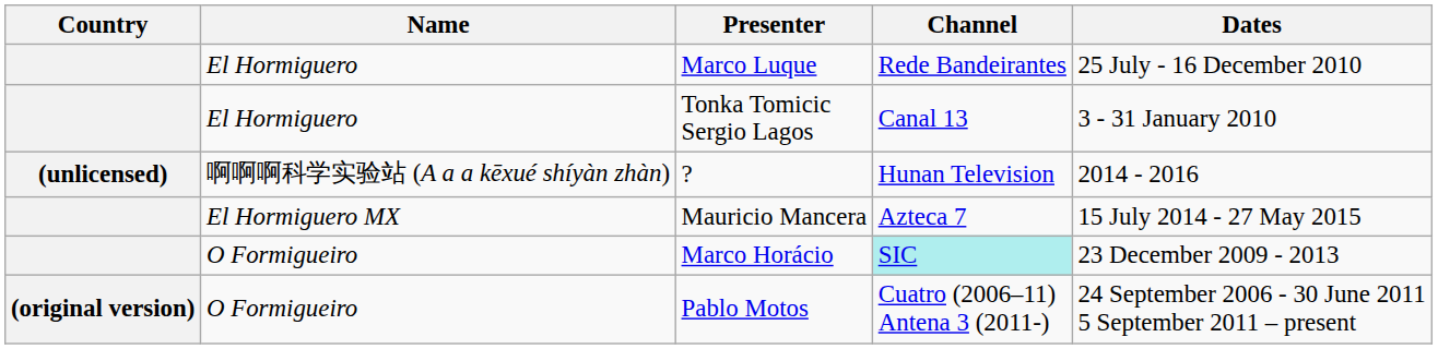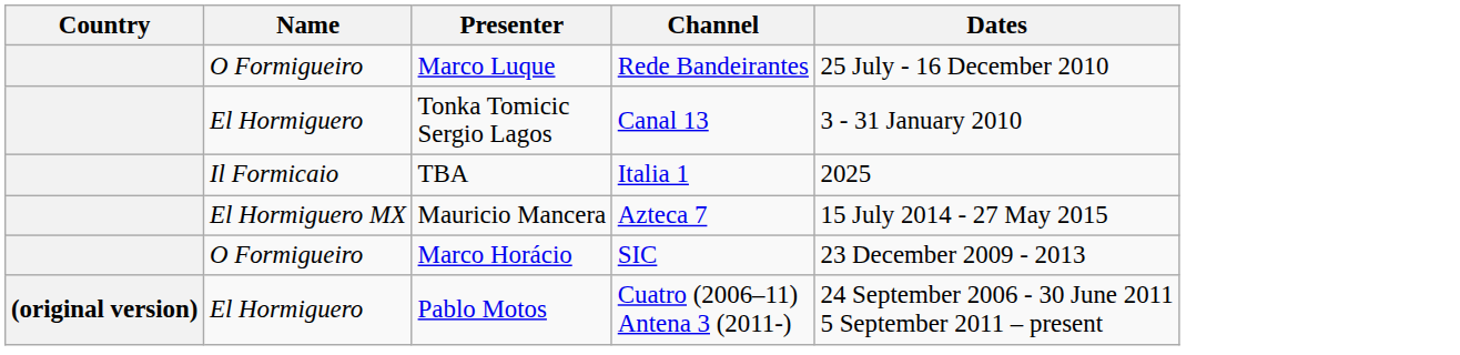Marco Luque | Name: El Hormiguero -> O Formigueiro
- row: (unlicensed) | 啊啊啊科学实验站 (A a a kēxué shíyàn zhàn) | ? | Hunan Television | 2014 - 2016
+ row: Il Formicaio | TBA | Italia 1 | 2025
Marco Horácio | Channel: paleturquoise background -> no background
Pablo Motos | Name: O Formigueiro -> El Hormiguero
